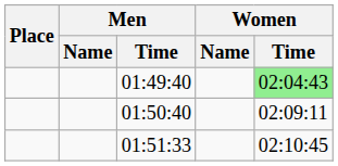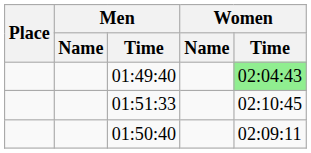rows swapped: 01:50:40 <-> 01:51:33
